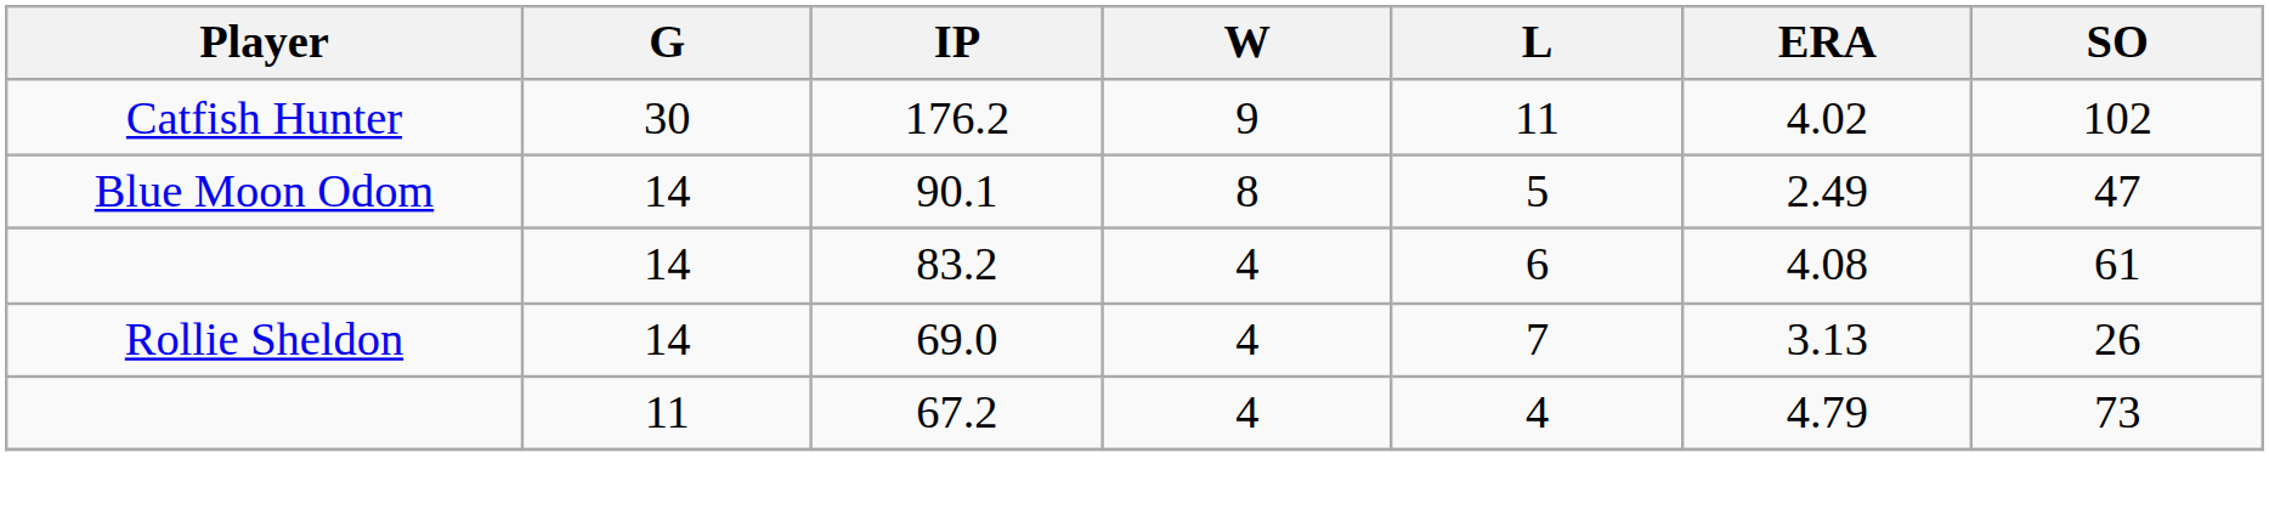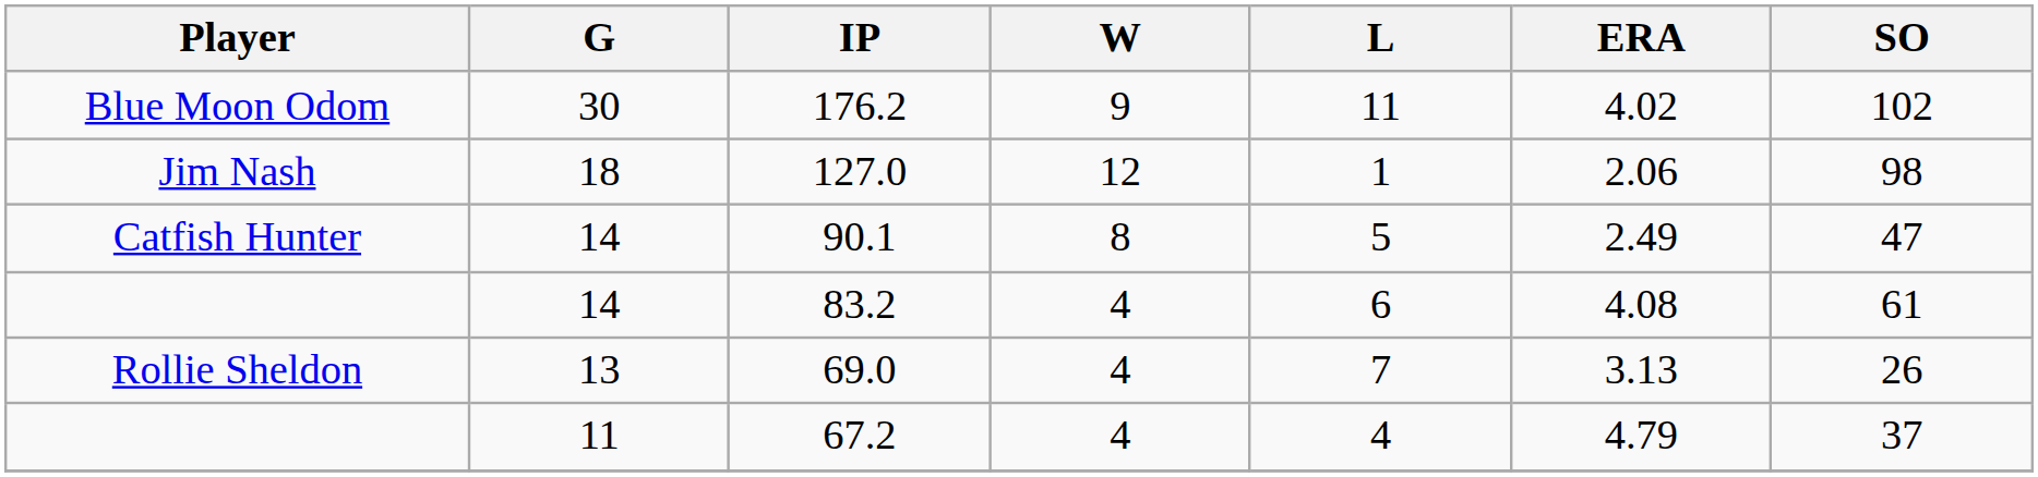176.2 | Player: Catfish Hunter -> Blue Moon Odom
+ row: Jim Nash | 18 | 127.0 | 12 | 1 | 2.06 | 98
90.1 | Player: Blue Moon Odom -> Catfish Hunter
69.0 | G: 14 -> 13
67.2 | SO: 73 -> 37
